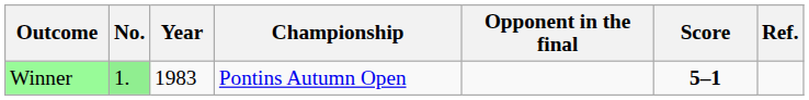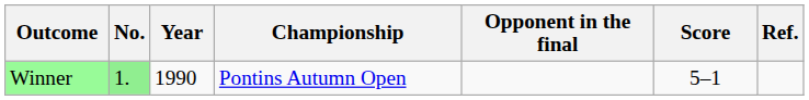Winner | Year: 1983 -> 1990
Winner | Score: bold -> normal
